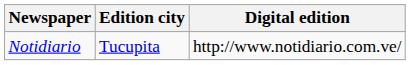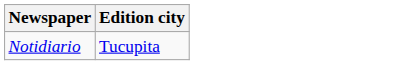- column: Digital edition | http://www.notidiario.com.ve/
